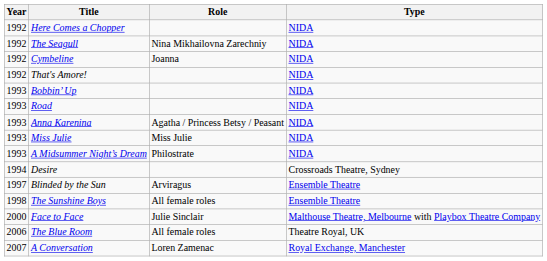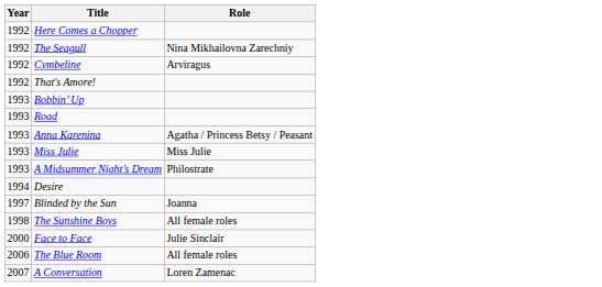- column: Type | NIDA | NIDA | NIDA | NIDA | NIDA | NIDA | NIDA | NIDA | NIDA | Crossroads Theatre, Sydney | Ensemble Theatre | Ensemble Theatre | Malthouse Theatre, Melbourne with Playbox Theatre Company | Theatre Royal, UK | Royal Exchange, Manchester
Cymbeline | Role: Joanna -> Arviragus
Blinded by the Sun | Role: Arviragus -> Joanna
